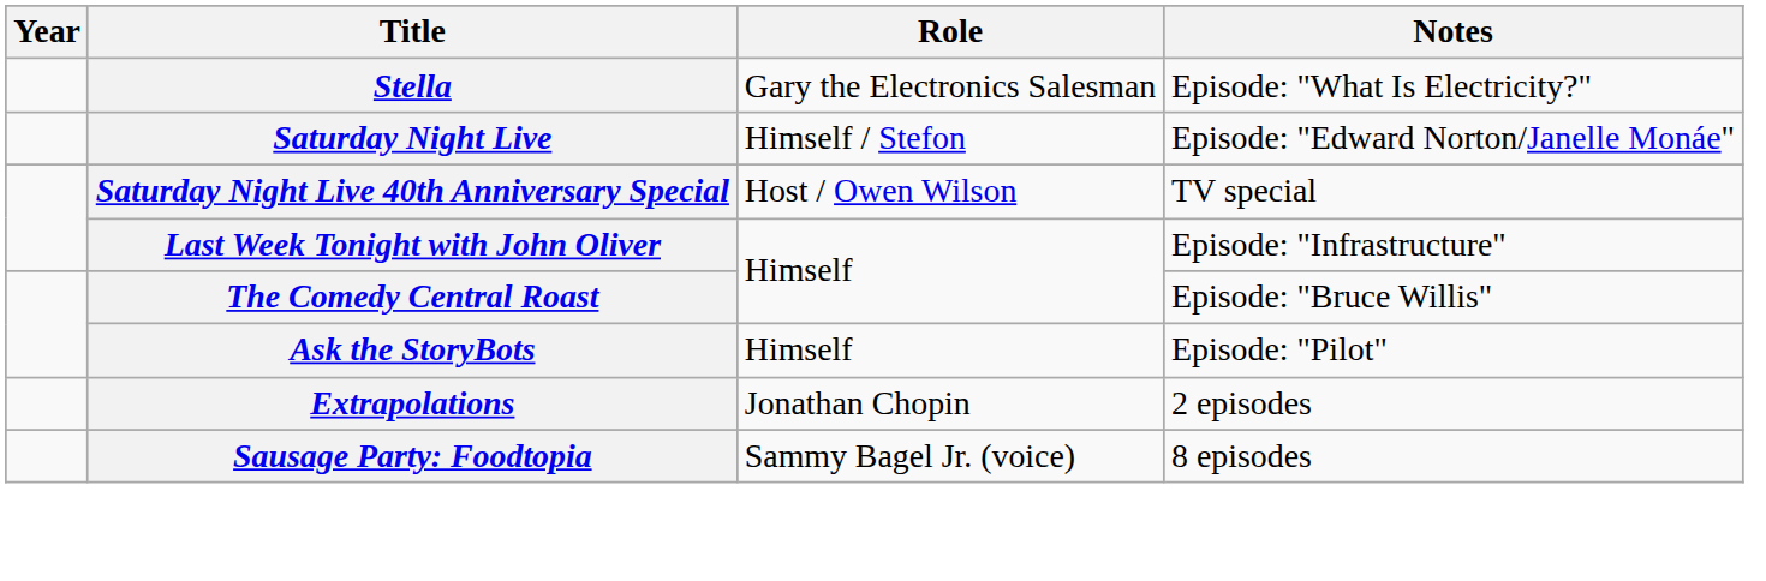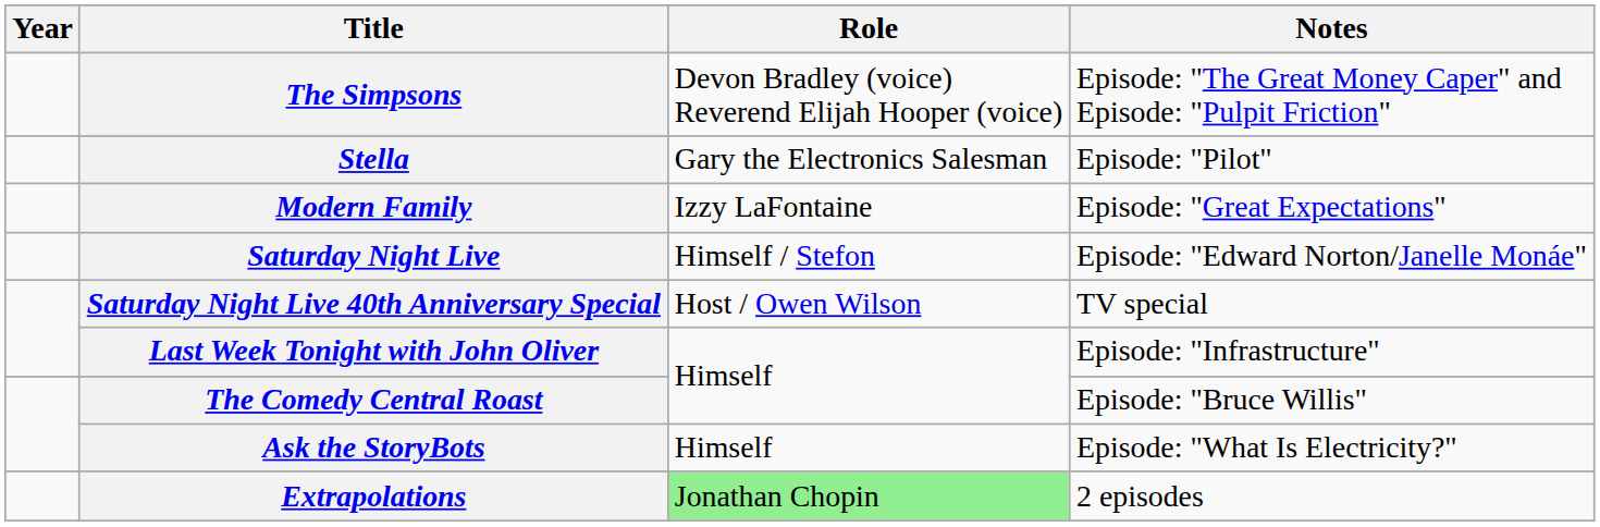+ row: The Simpsons | Devon Bradley (voice) Reverend Elijah Hooper (voice) | Episode: "The Great Money Caper" and Episode: "Pulpit Friction"
Stella | Notes: Episode: "What Is Electricity?" -> Episode: "Pilot"
+ row: Modern Family | Izzy LaFontaine | Episode: "Great Expectations"
Ask the StoryBots | Notes: Episode: "Pilot" -> Episode: "What Is Electricity?"
Extrapolations | Role: no background -> lightgreen background
- row: Sausage Party: Foodtopia | Sammy Bagel Jr. (voice) | 8 episodes
